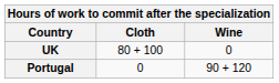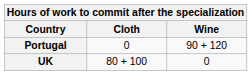rows swapped: UK <-> Portugal
